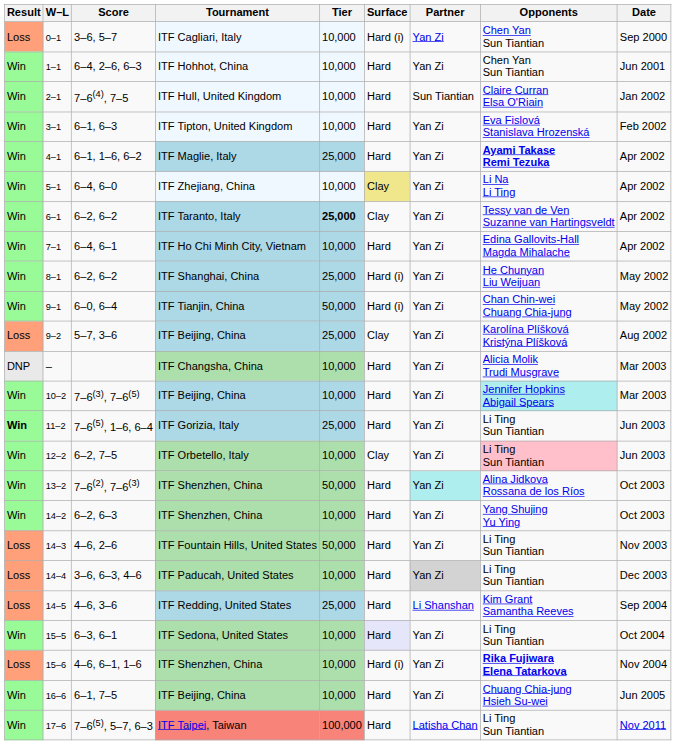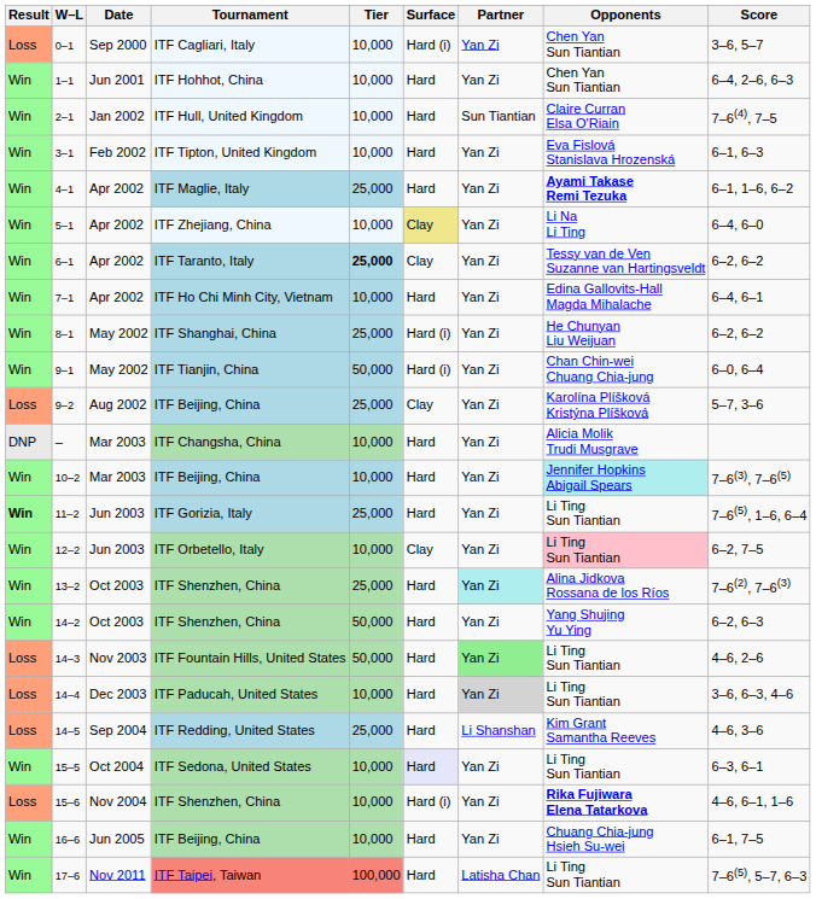columns swapped: Date <-> Score
13–2 | Tier: 50,000 -> 25,000
14–2 | Tier: 10,000 -> 50,000
14–3 | Partner: no background -> lightgreen background
